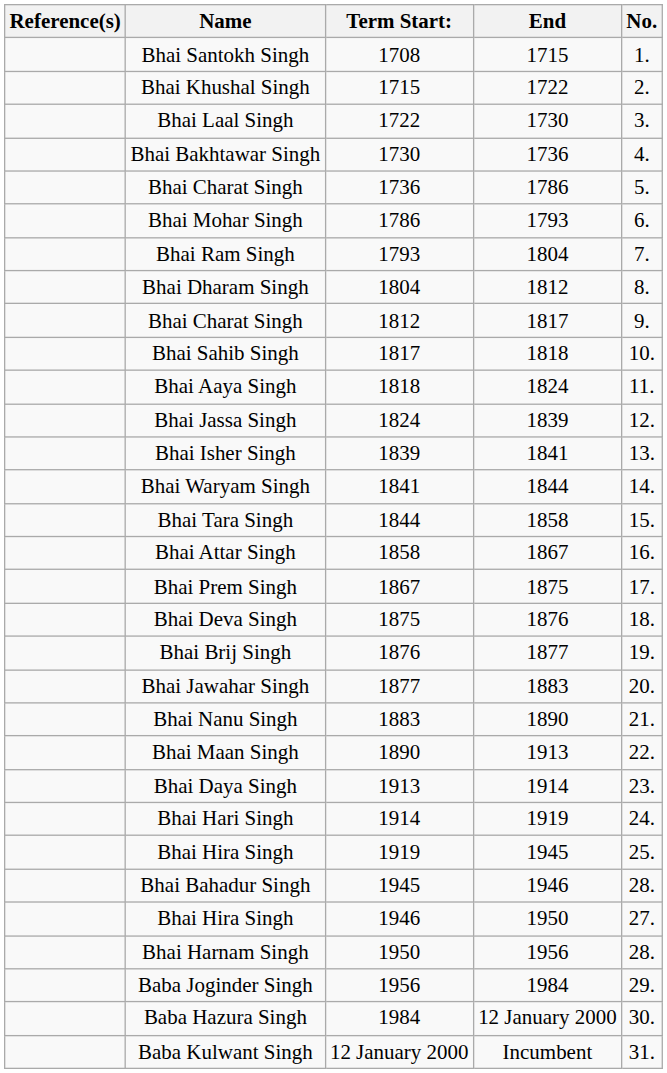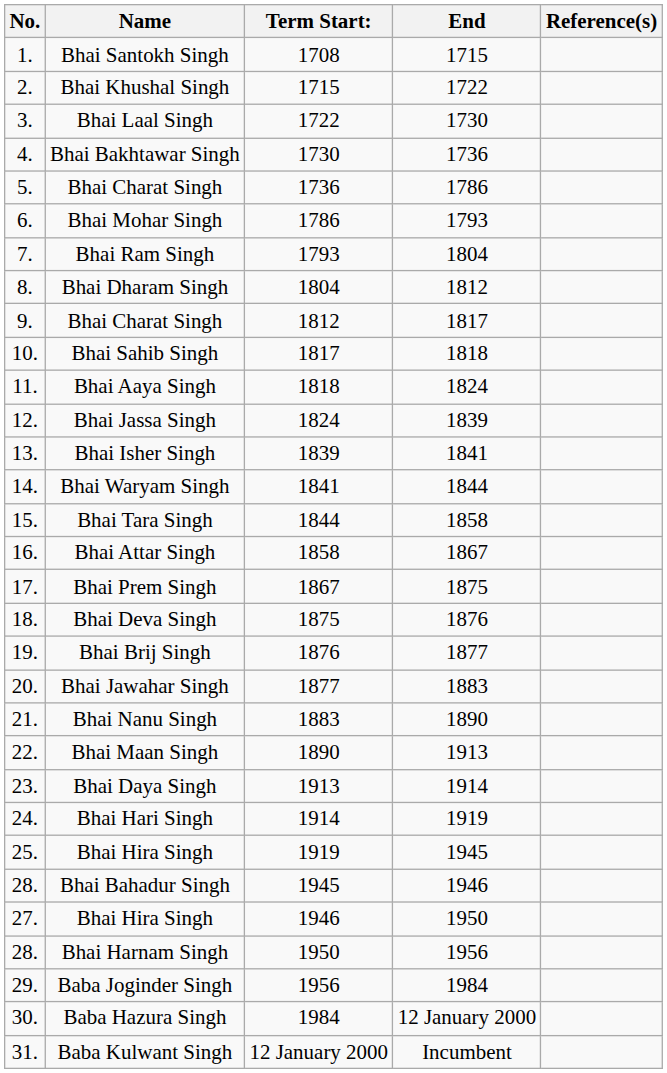columns swapped: No. <-> Reference(s)
